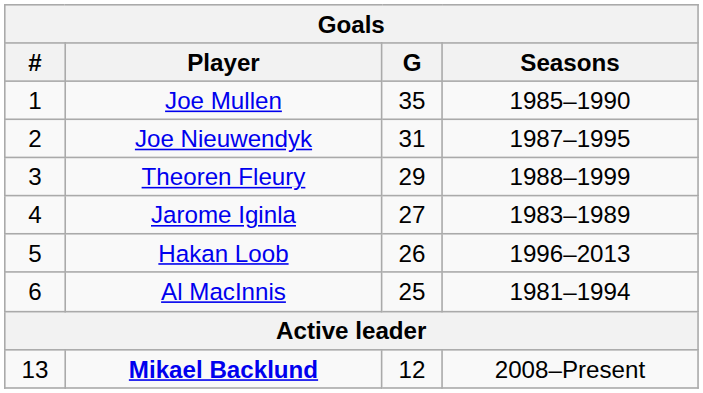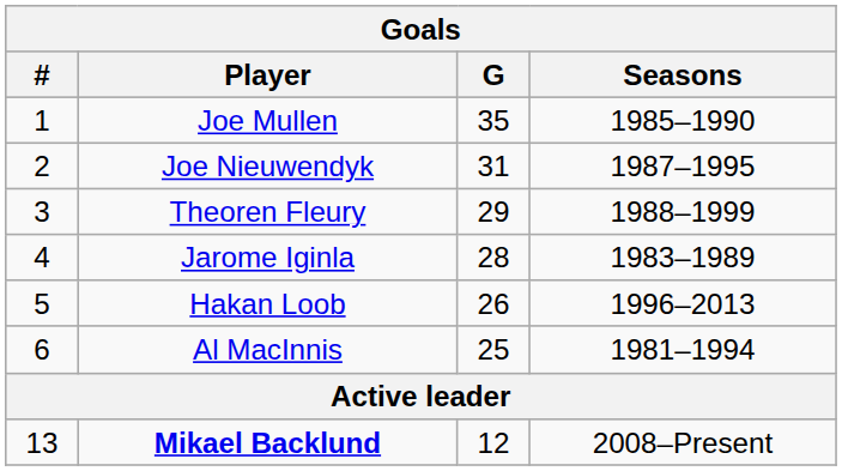Jarome Iginla | G: 27 -> 28
